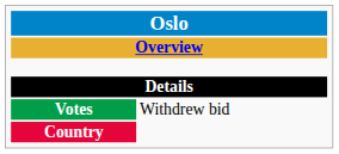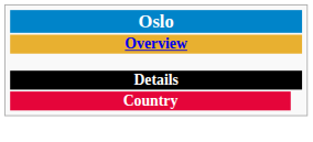- row: Votes | Withdrew bid
